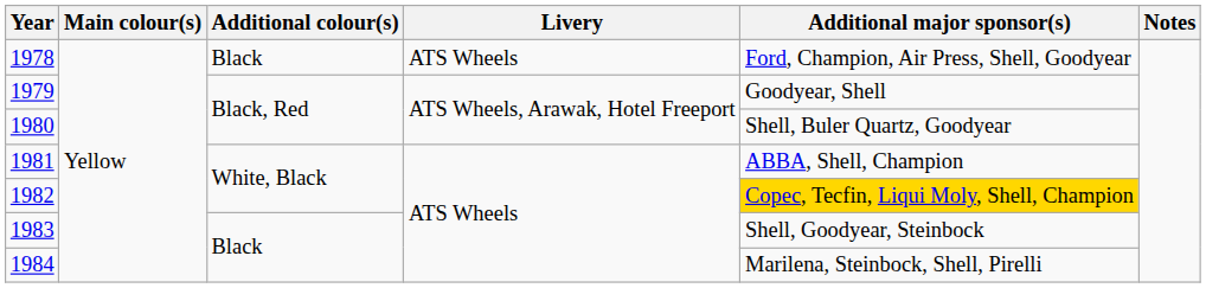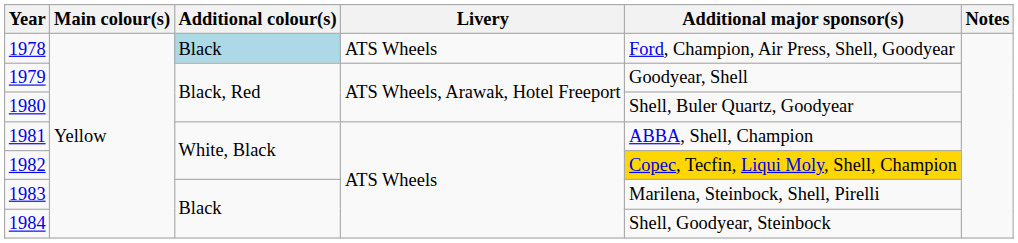1978 | Additional colour(s): no background -> lightblue background
1983 | Additional major sponsor(s): Shell, Goodyear, Steinbock -> Marilena, Steinbock, Shell, Pirelli
1984 | Additional major sponsor(s): Marilena, Steinbock, Shell, Pirelli -> Shell, Goodyear, Steinbock
